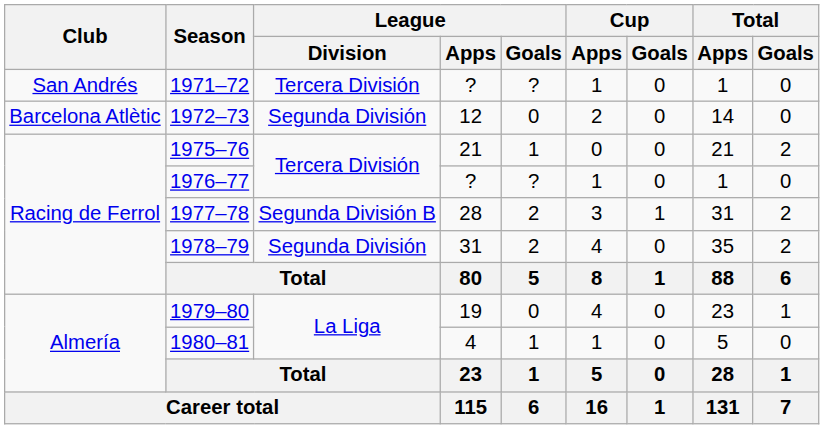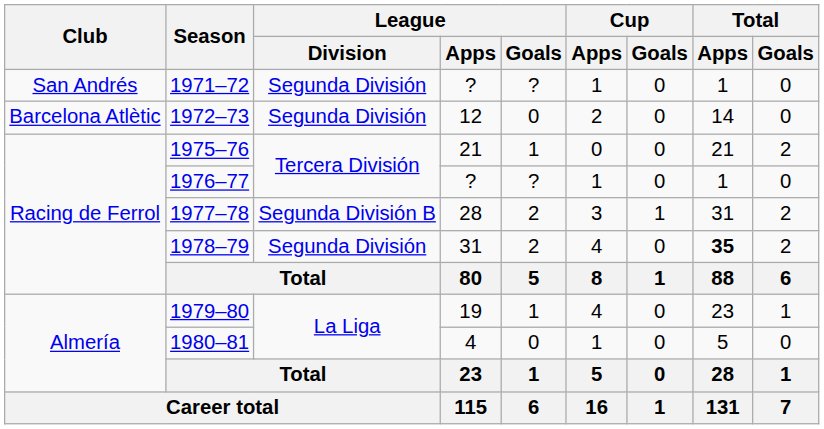1971–72 | League / Division: Tercera División -> Segunda División
1978–79 | Total / Apps: normal -> bold
1979–80 | League / Goals: 0 -> 1
1980–81 | League / Goals: 1 -> 0
